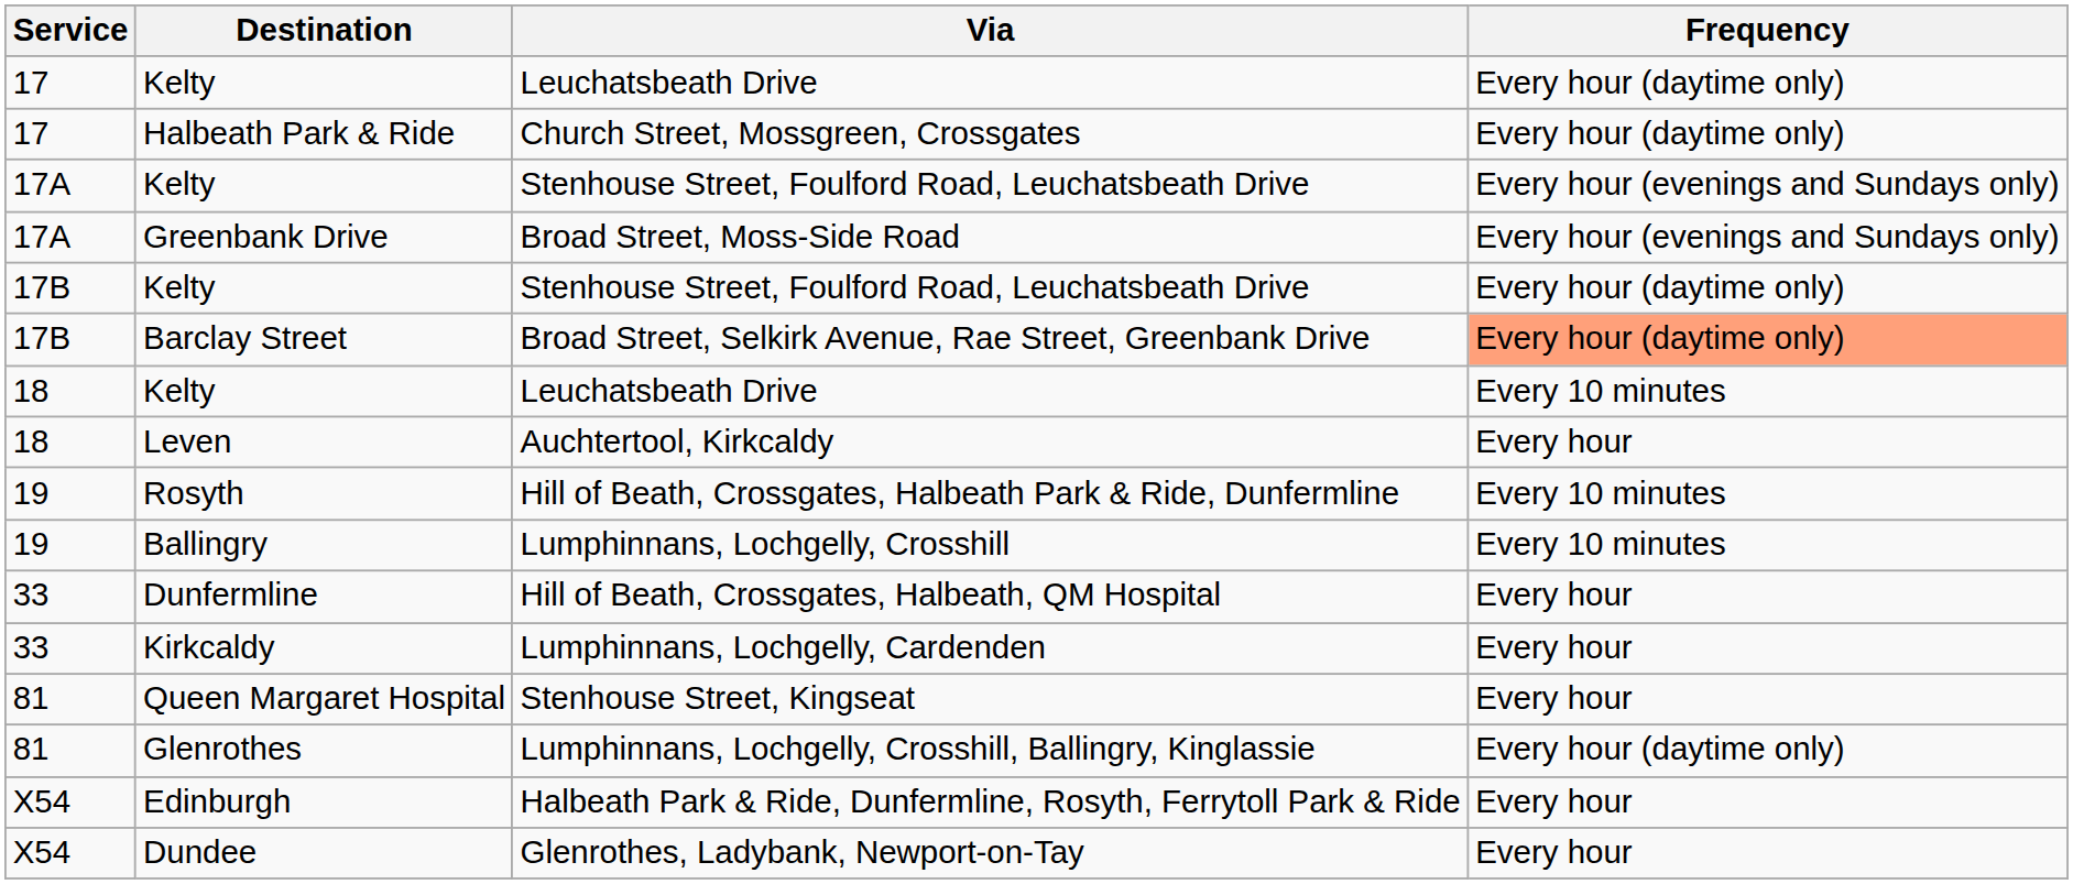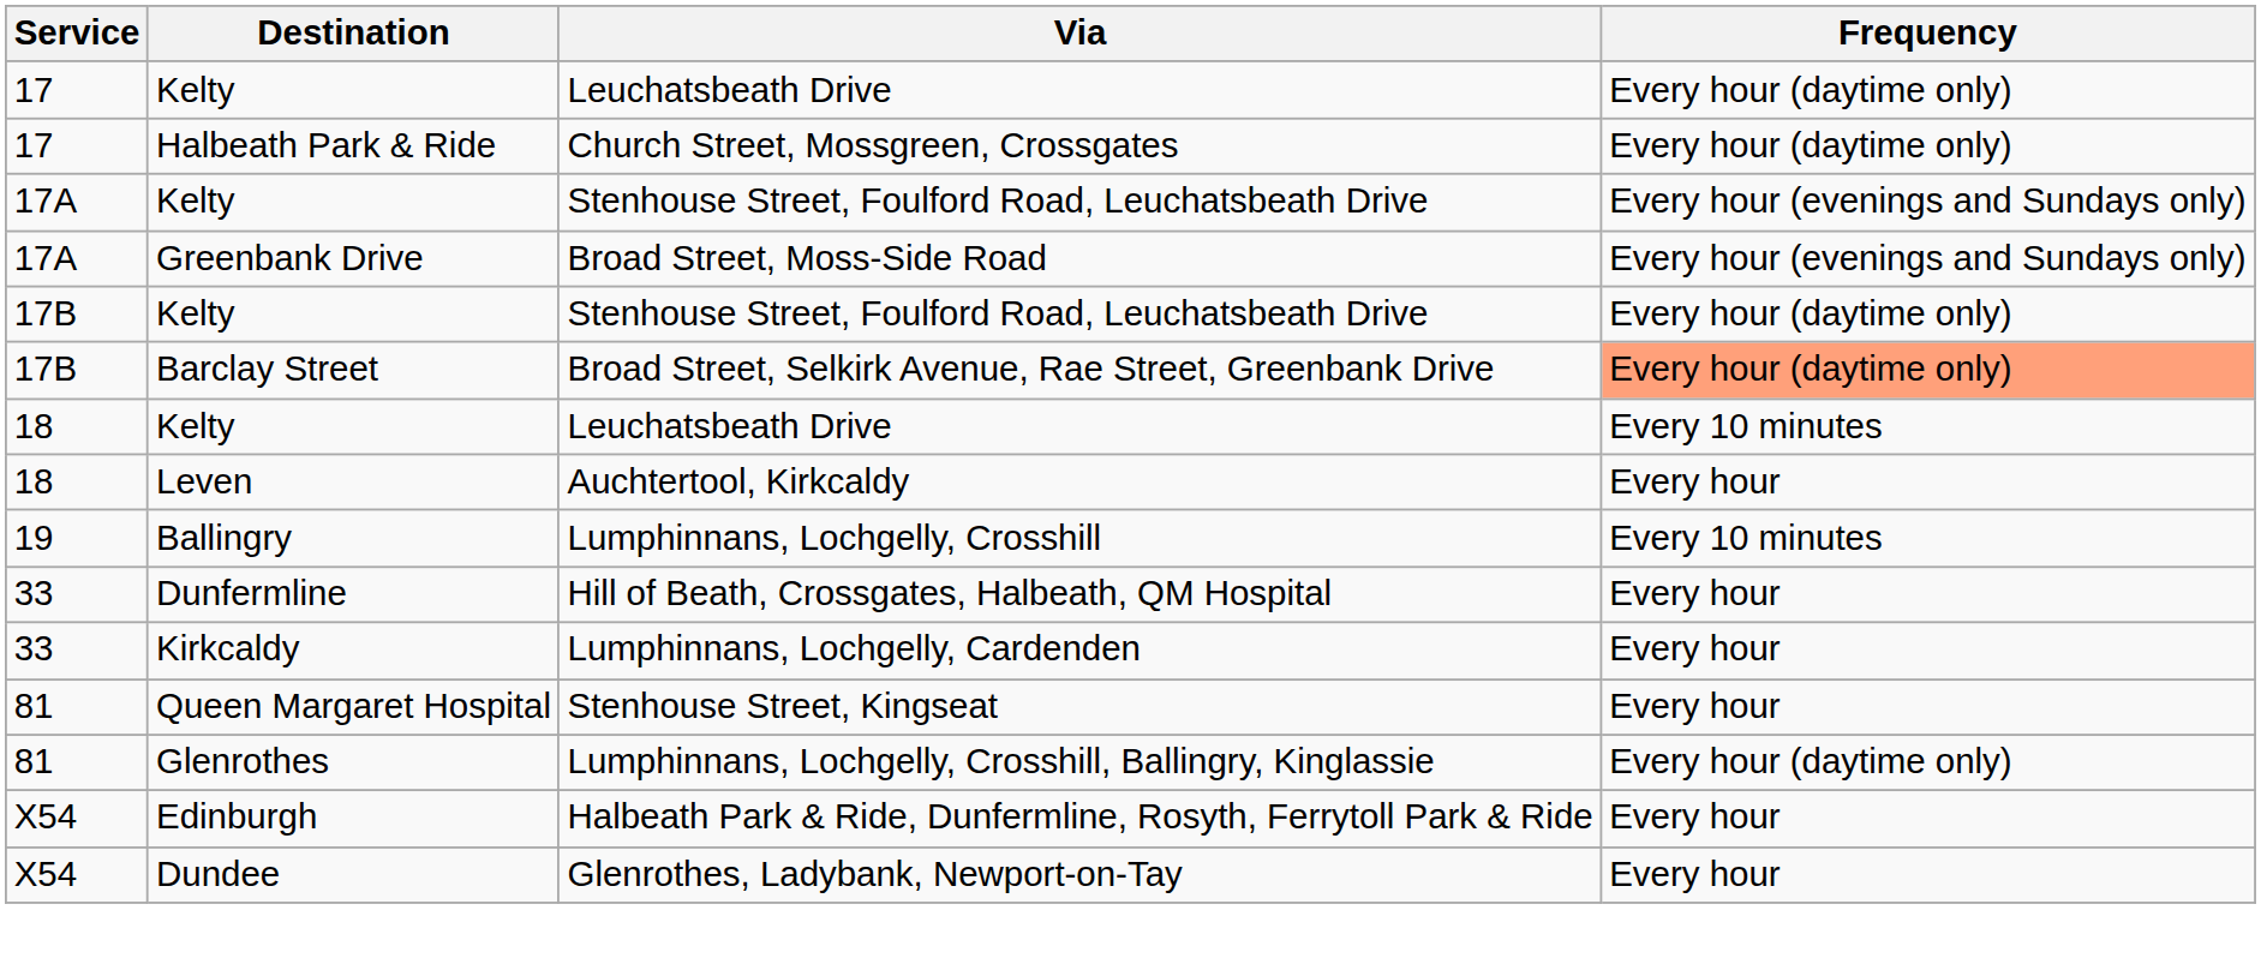- row: 19 | Rosyth | Hill of Beath, Crossgates, Halbeath Park & Ride, Dunfermline | Every 10 minutes
